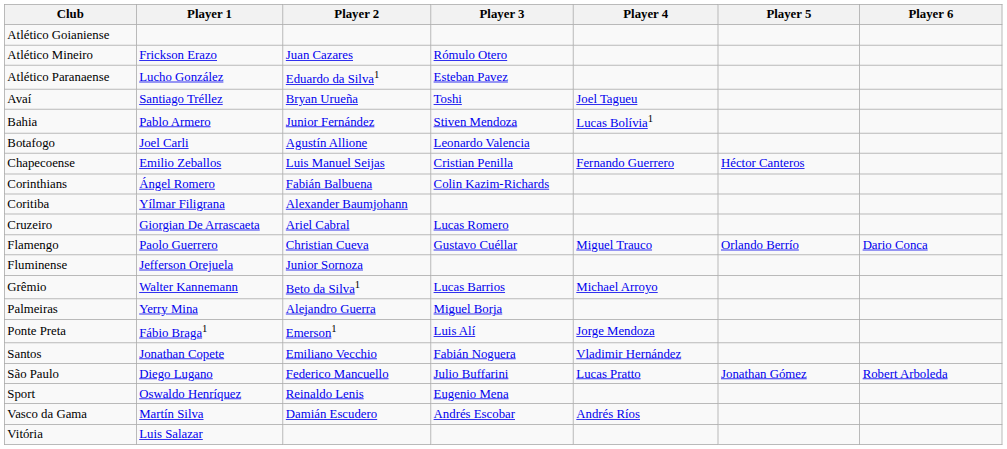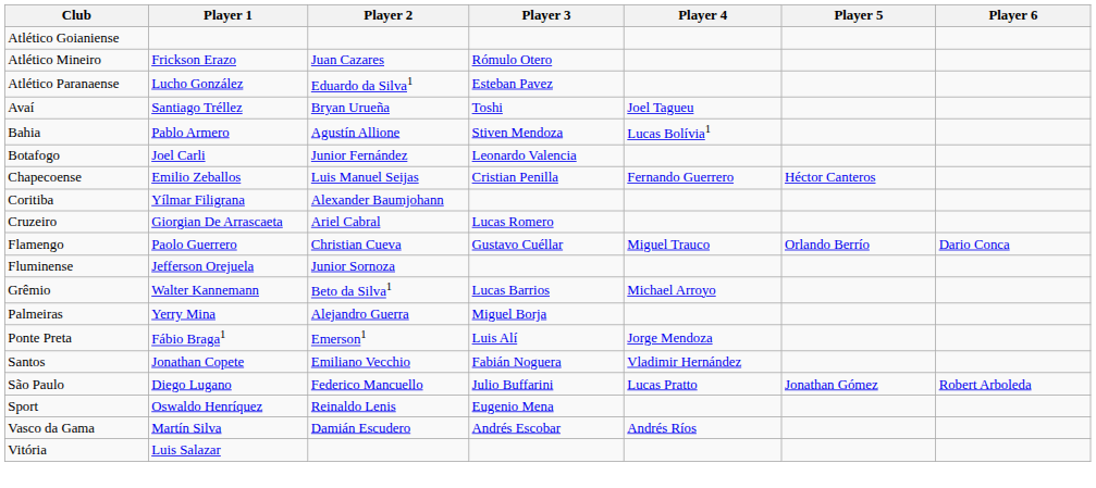Bahia | Player 2: Junior Fernández -> Agustín Allione
Botafogo | Player 2: Agustín Allione -> Junior Fernández
- row: Corinthians | Ángel Romero | Fabián Balbuena | Colin Kazim-Richards
